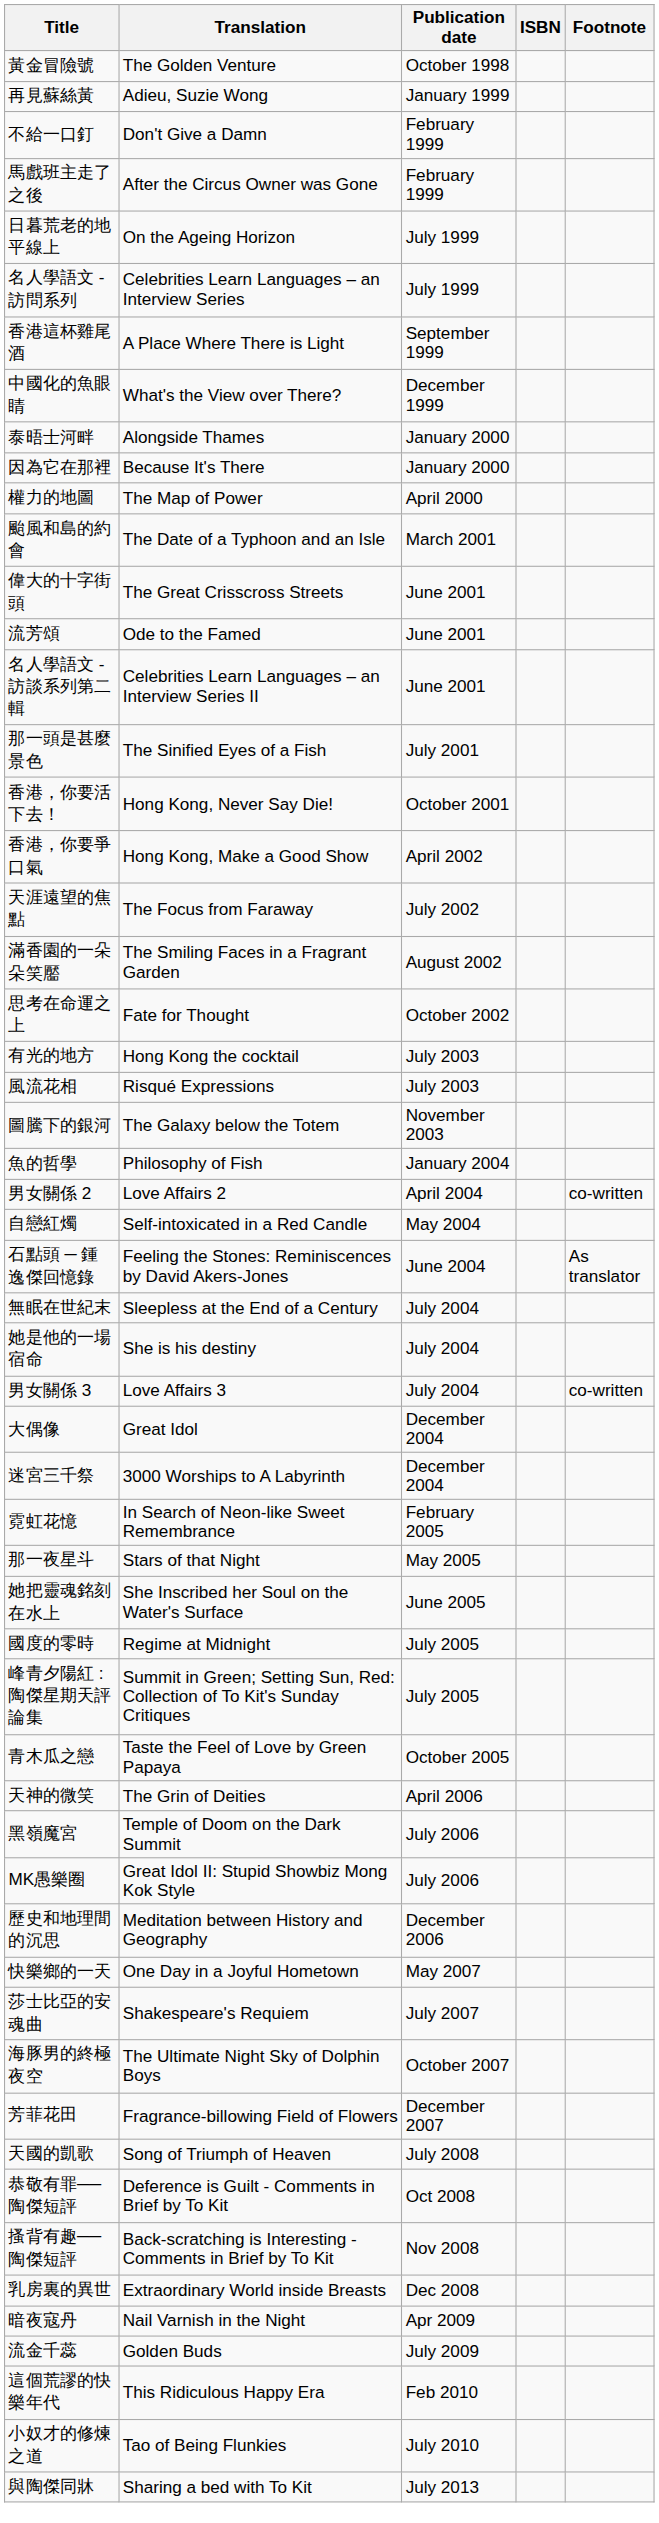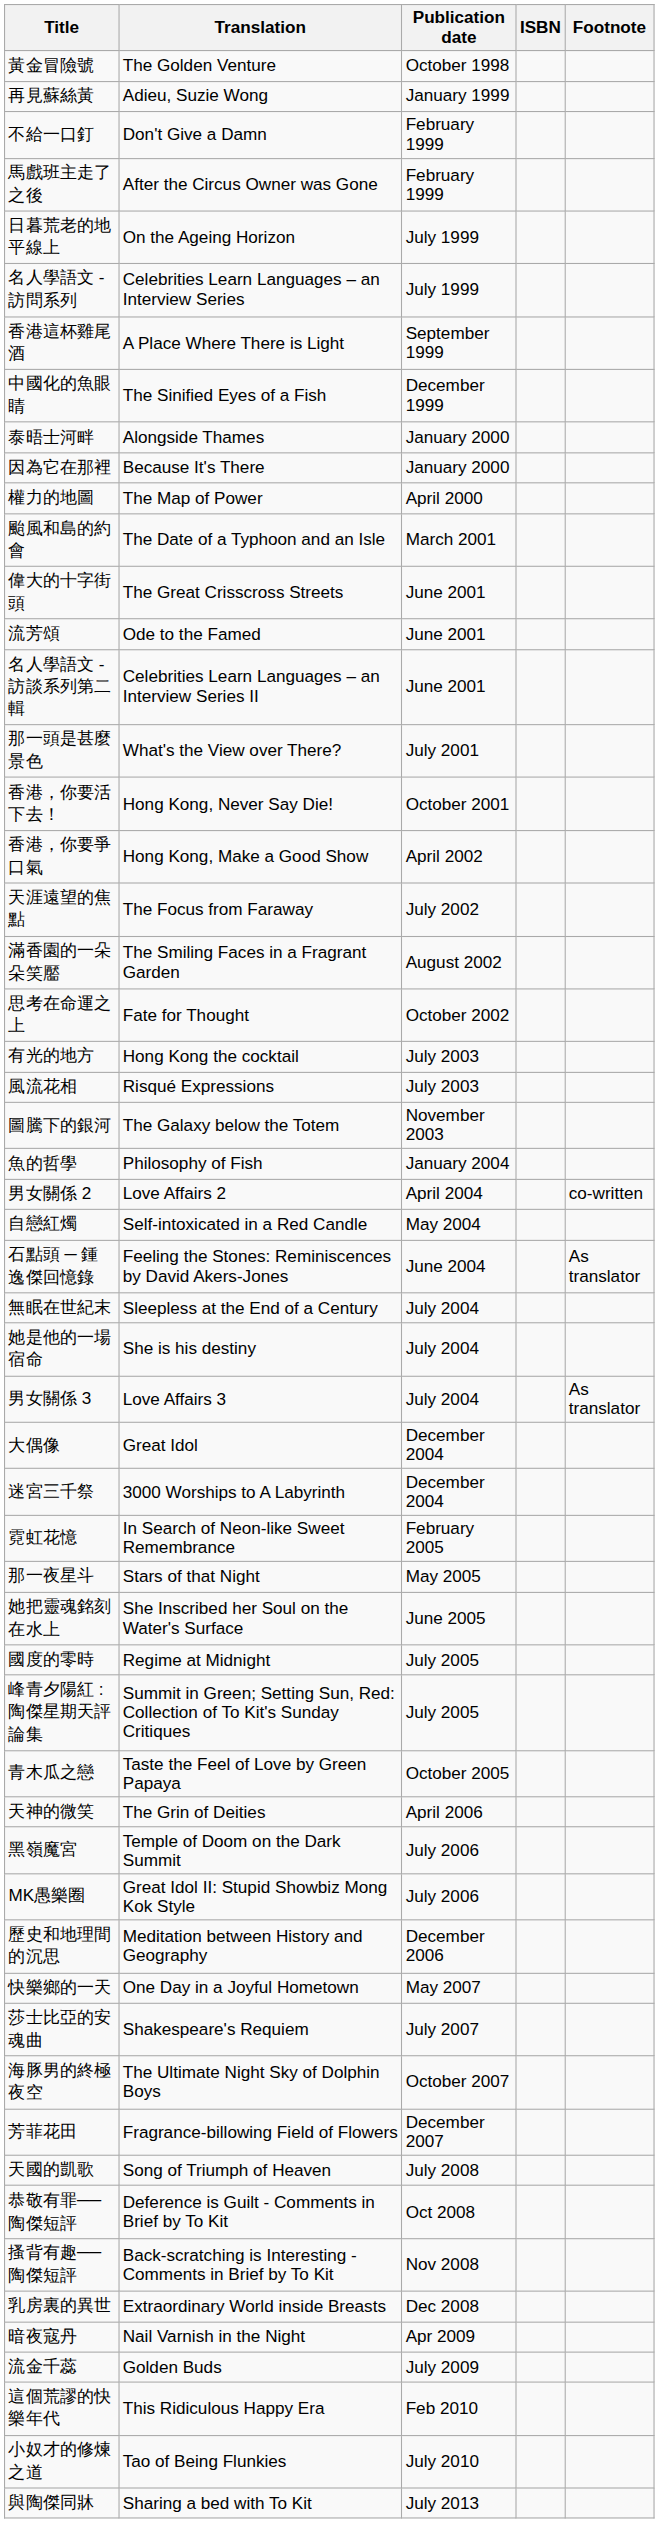中國化的魚眼睛 | Translation: What's the View over There? -> The Sinified Eyes of a Fish
那一頭是甚麼景色 | Translation: The Sinified Eyes of a Fish -> What's the View over There?
男女關係 3 | Footnote: co-written -> As translator
